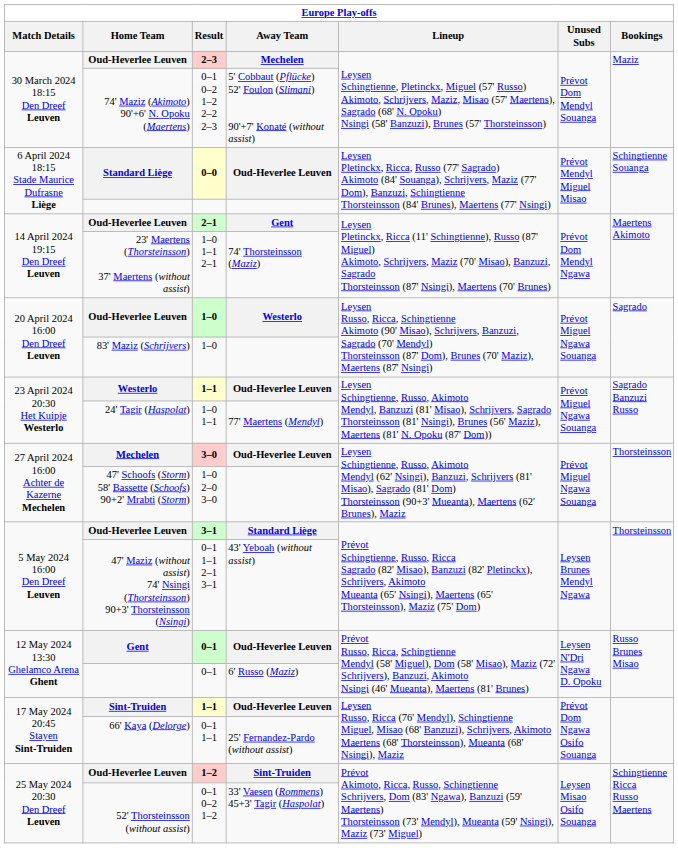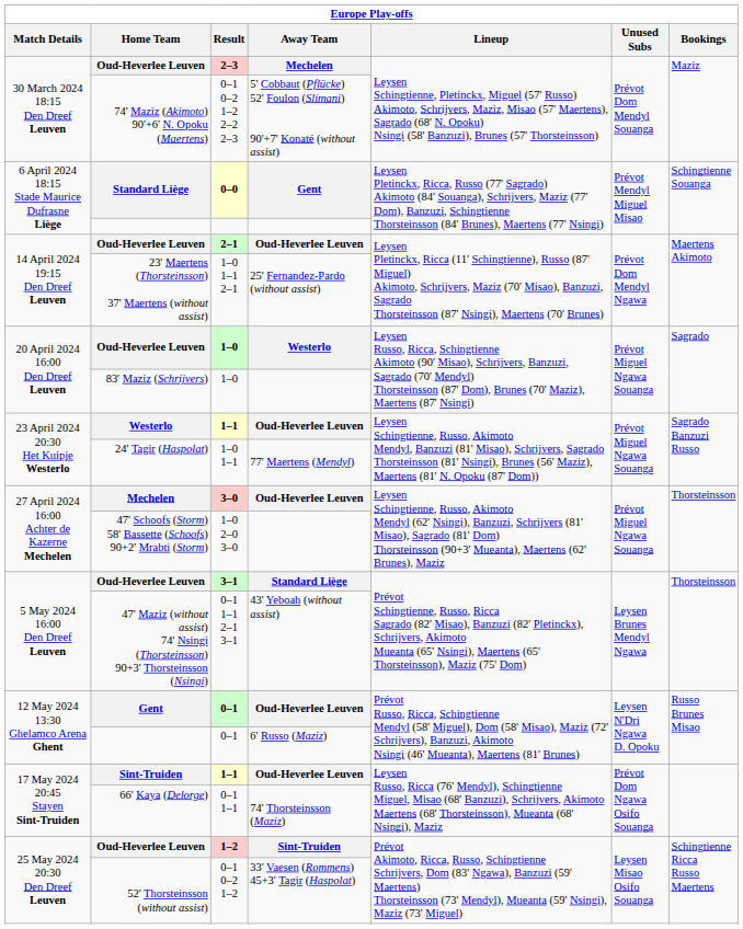0–0 | Away Team: Oud-Heverlee Leuven -> Gent
2–1 | Away Team: Gent -> Oud-Heverlee Leuven
1–0 1–1 2–1 | Away Team: 74' Thorsteinsson (Maziz) -> 25' Fernandez-Pardo (without assist)
0–1 1–1 | Away Team: 25' Fernandez-Pardo (without assist) -> 74' Thorsteinsson (Maziz)
